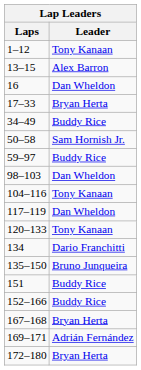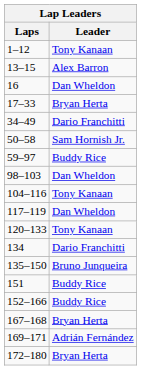34–49 | Leader: Buddy Rice -> Dario Franchitti
